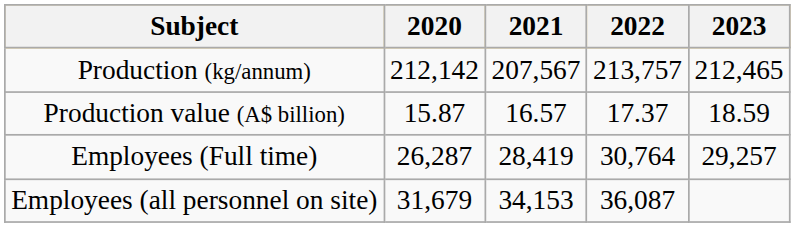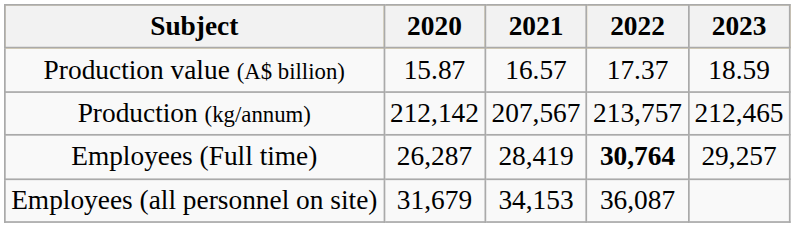rows swapped: Production (kg/annum) <-> Production value (A$ billion)
Employees (Full time) | 2022: normal -> bold
